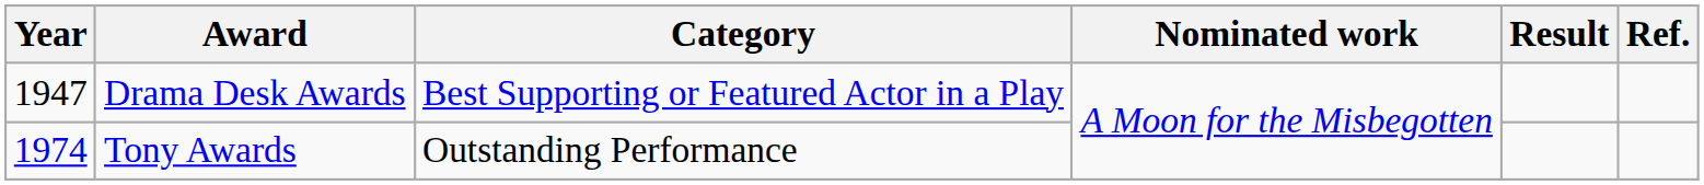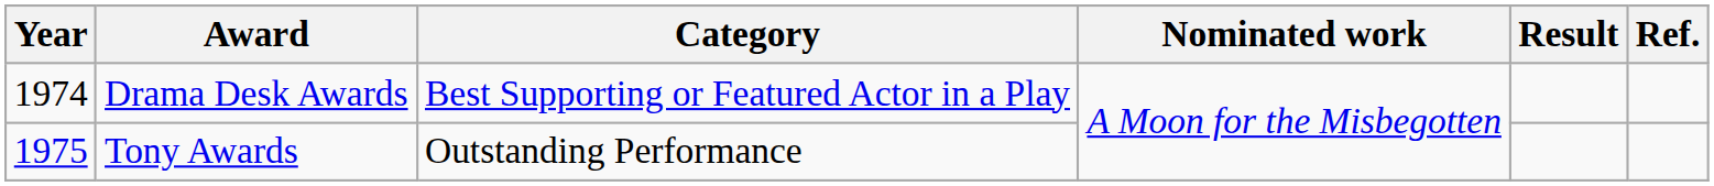Drama Desk Awards | Year: 1947 -> 1974
Tony Awards | Year: 1974 -> 1975
